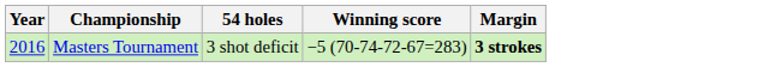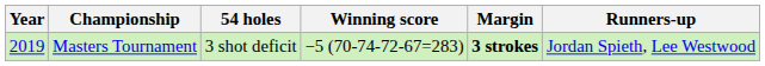+ column: Runners-up | Jordan Spieth, Lee Westwood
Masters Tournament | Year: 2016 -> 2019
